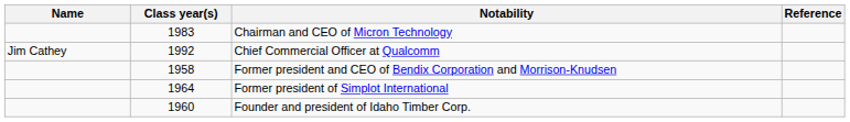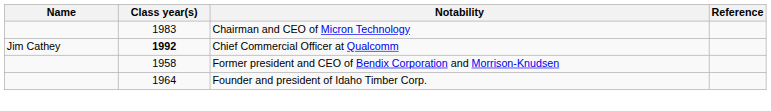Chief Commercial Officer at Qualcomm | Class year(s): normal -> bold
- row: 1964 | Former president of Simplot International
Founder and president of Idaho Timber Corp. | Class year(s): 1960 -> 1964
